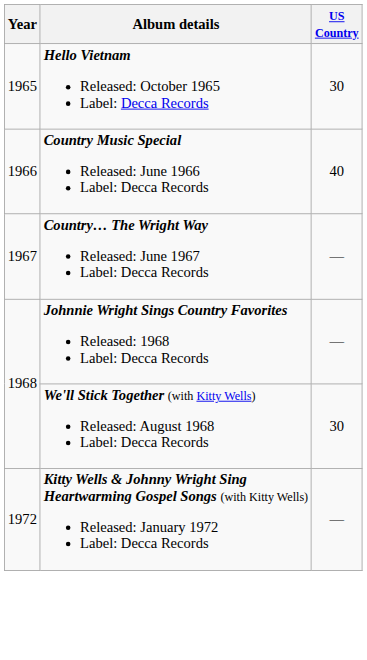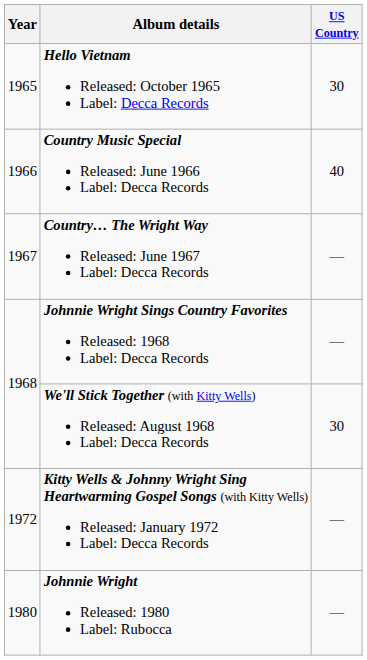+ row: 1980 | Johnnie Wright Released: 1980 Label: Rubocca | —
